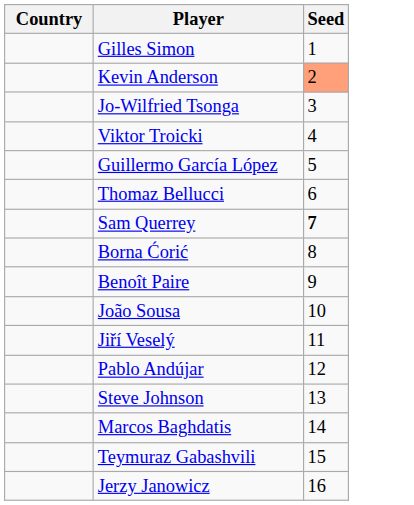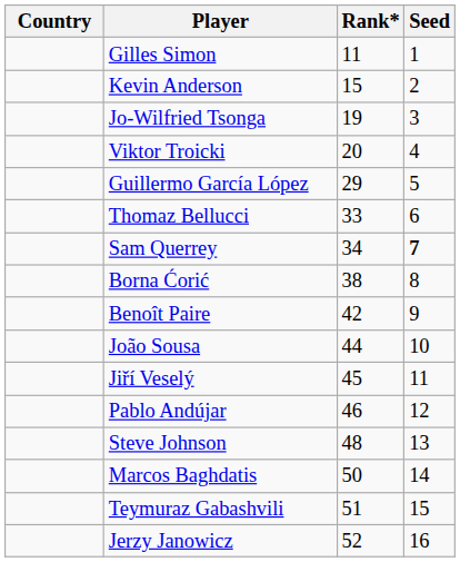+ column: Rank* | 11 | 15 | 19 | 20 | 29 | 33 | 34 | 38 | 42 | 44 | 45 | 46 | 48 | 50 | 51 | 52
Kevin Anderson | Seed: lightsalmon background -> no background
